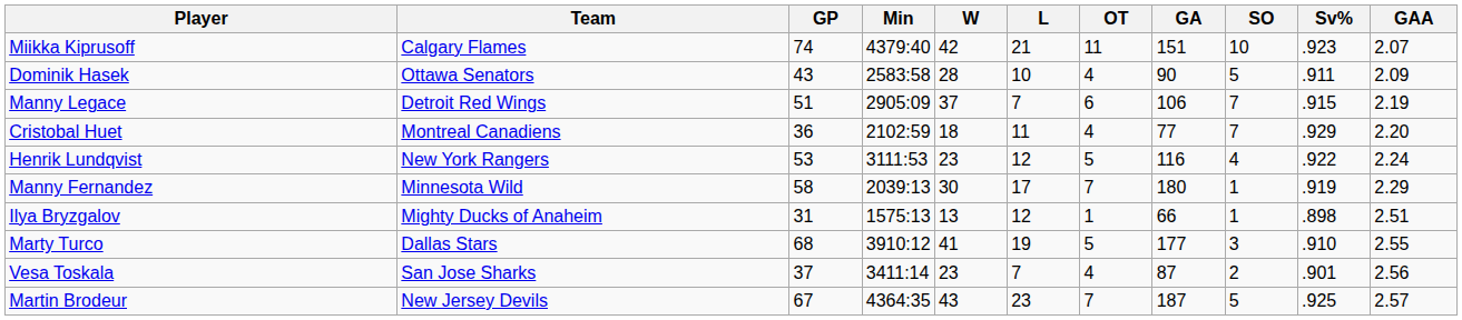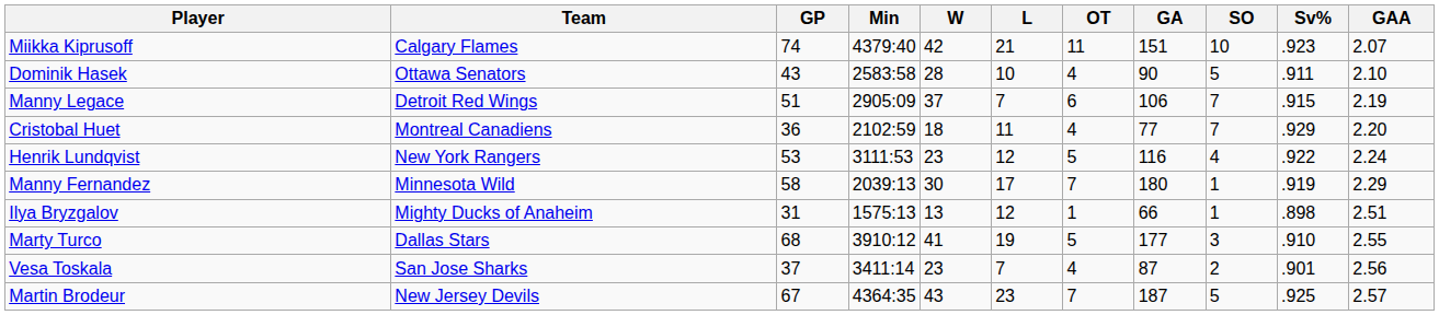Dominik Hasek | GAA: 2.09 -> 2.10
